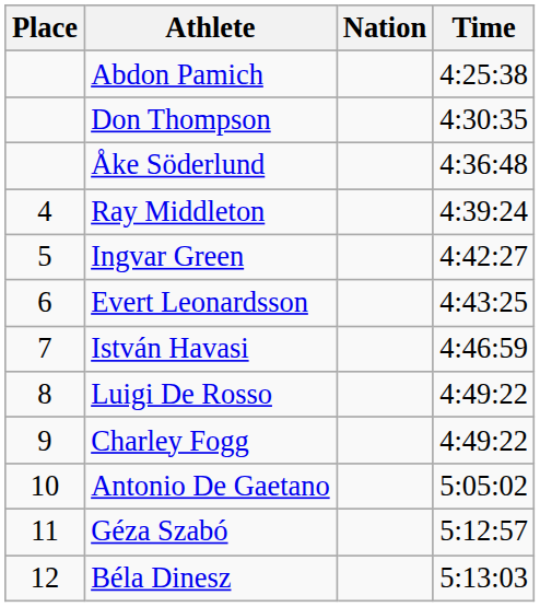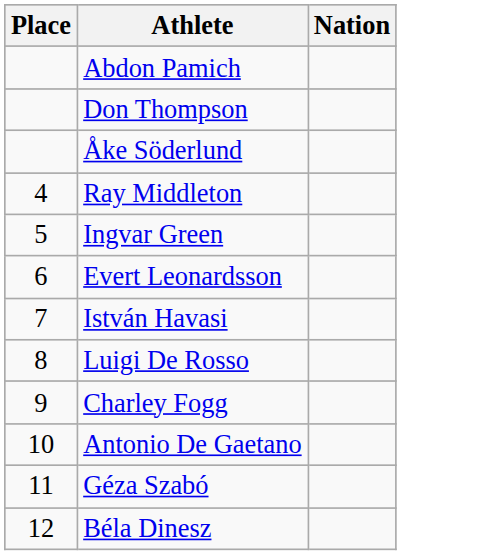- column: Time | 4:25:38 | 4:30:35 | 4:36:48 | 4:39:24 | 4:42:27 | 4:43:25 | 4:46:59 | 4:49:22 | 4:49:22 | 5:05:02 | 5:12:57 | 5:13:03
